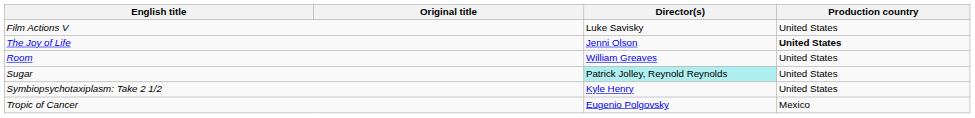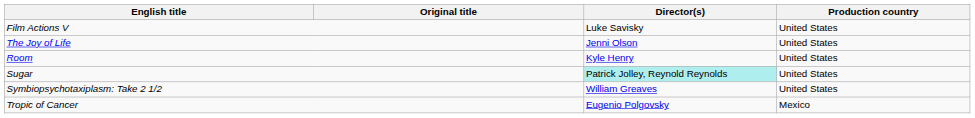The Joy of Life | Production country: bold -> normal
Room | Director(s): William Greaves -> Kyle Henry
Symbiopsychotaxiplasm: Take 2 1/2 | Director(s): Kyle Henry -> William Greaves
